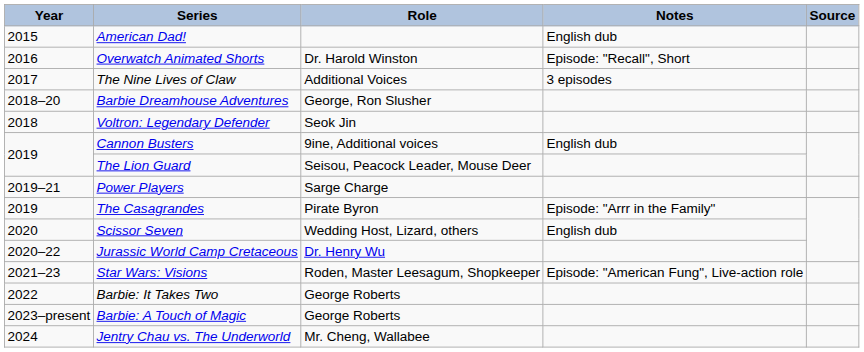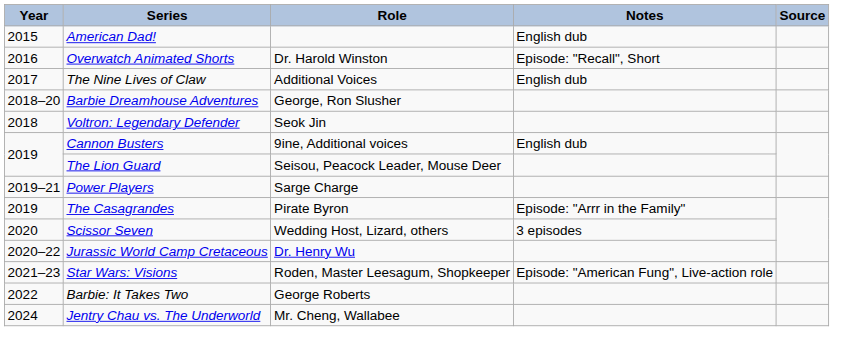The Nine Lives of Claw | Notes: 3 episodes -> English dub
Scissor Seven | Notes: English dub -> 3 episodes
- row: 2023–present | Barbie: A Touch of Magic | George Roberts
